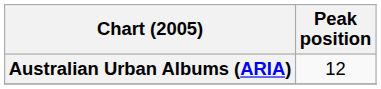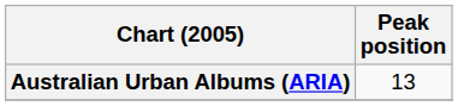Australian Urban Albums (ARIA) | Peak position: 12 -> 13
